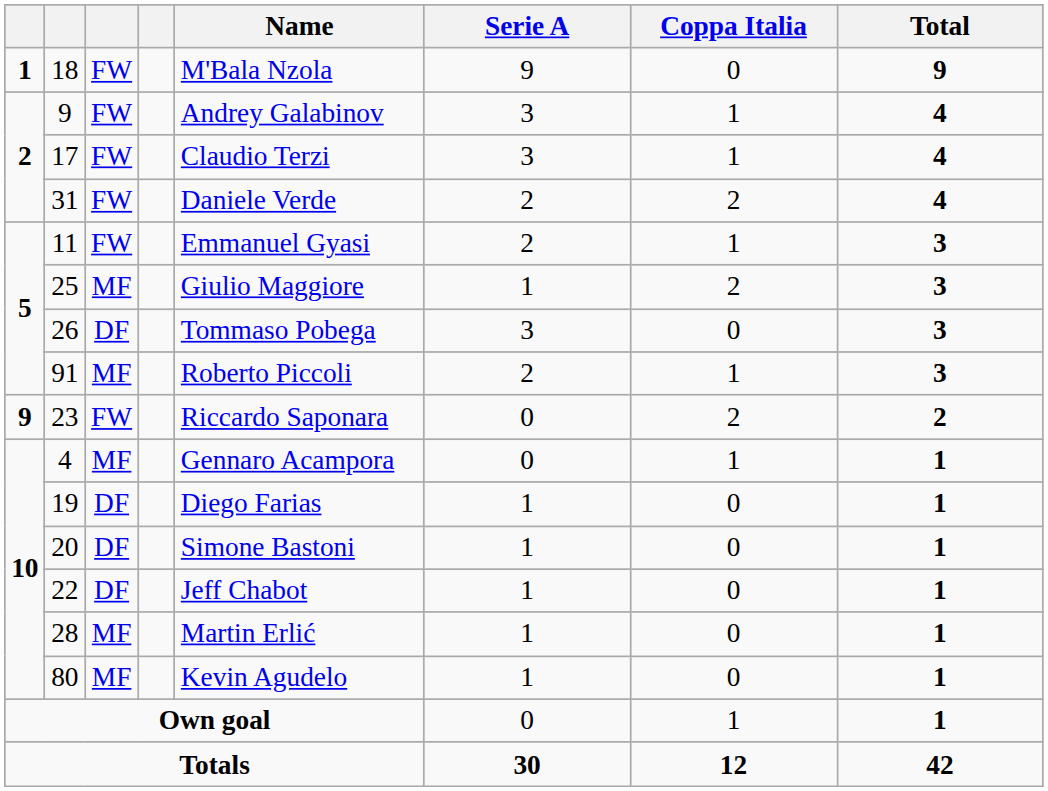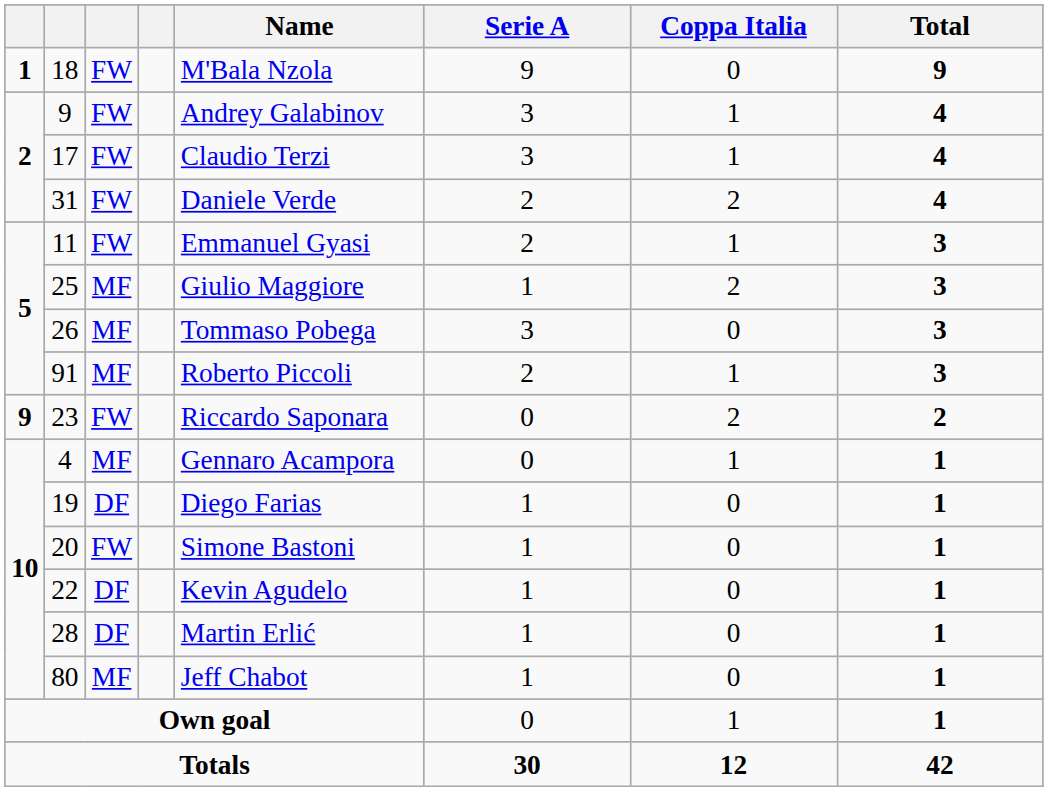26 | column 3: DF -> MF
20 | column 3: DF -> FW
22 | Name: Jeff Chabot -> Kevin Agudelo
28 | column 3: MF -> DF
80 | Name: Kevin Agudelo -> Jeff Chabot
